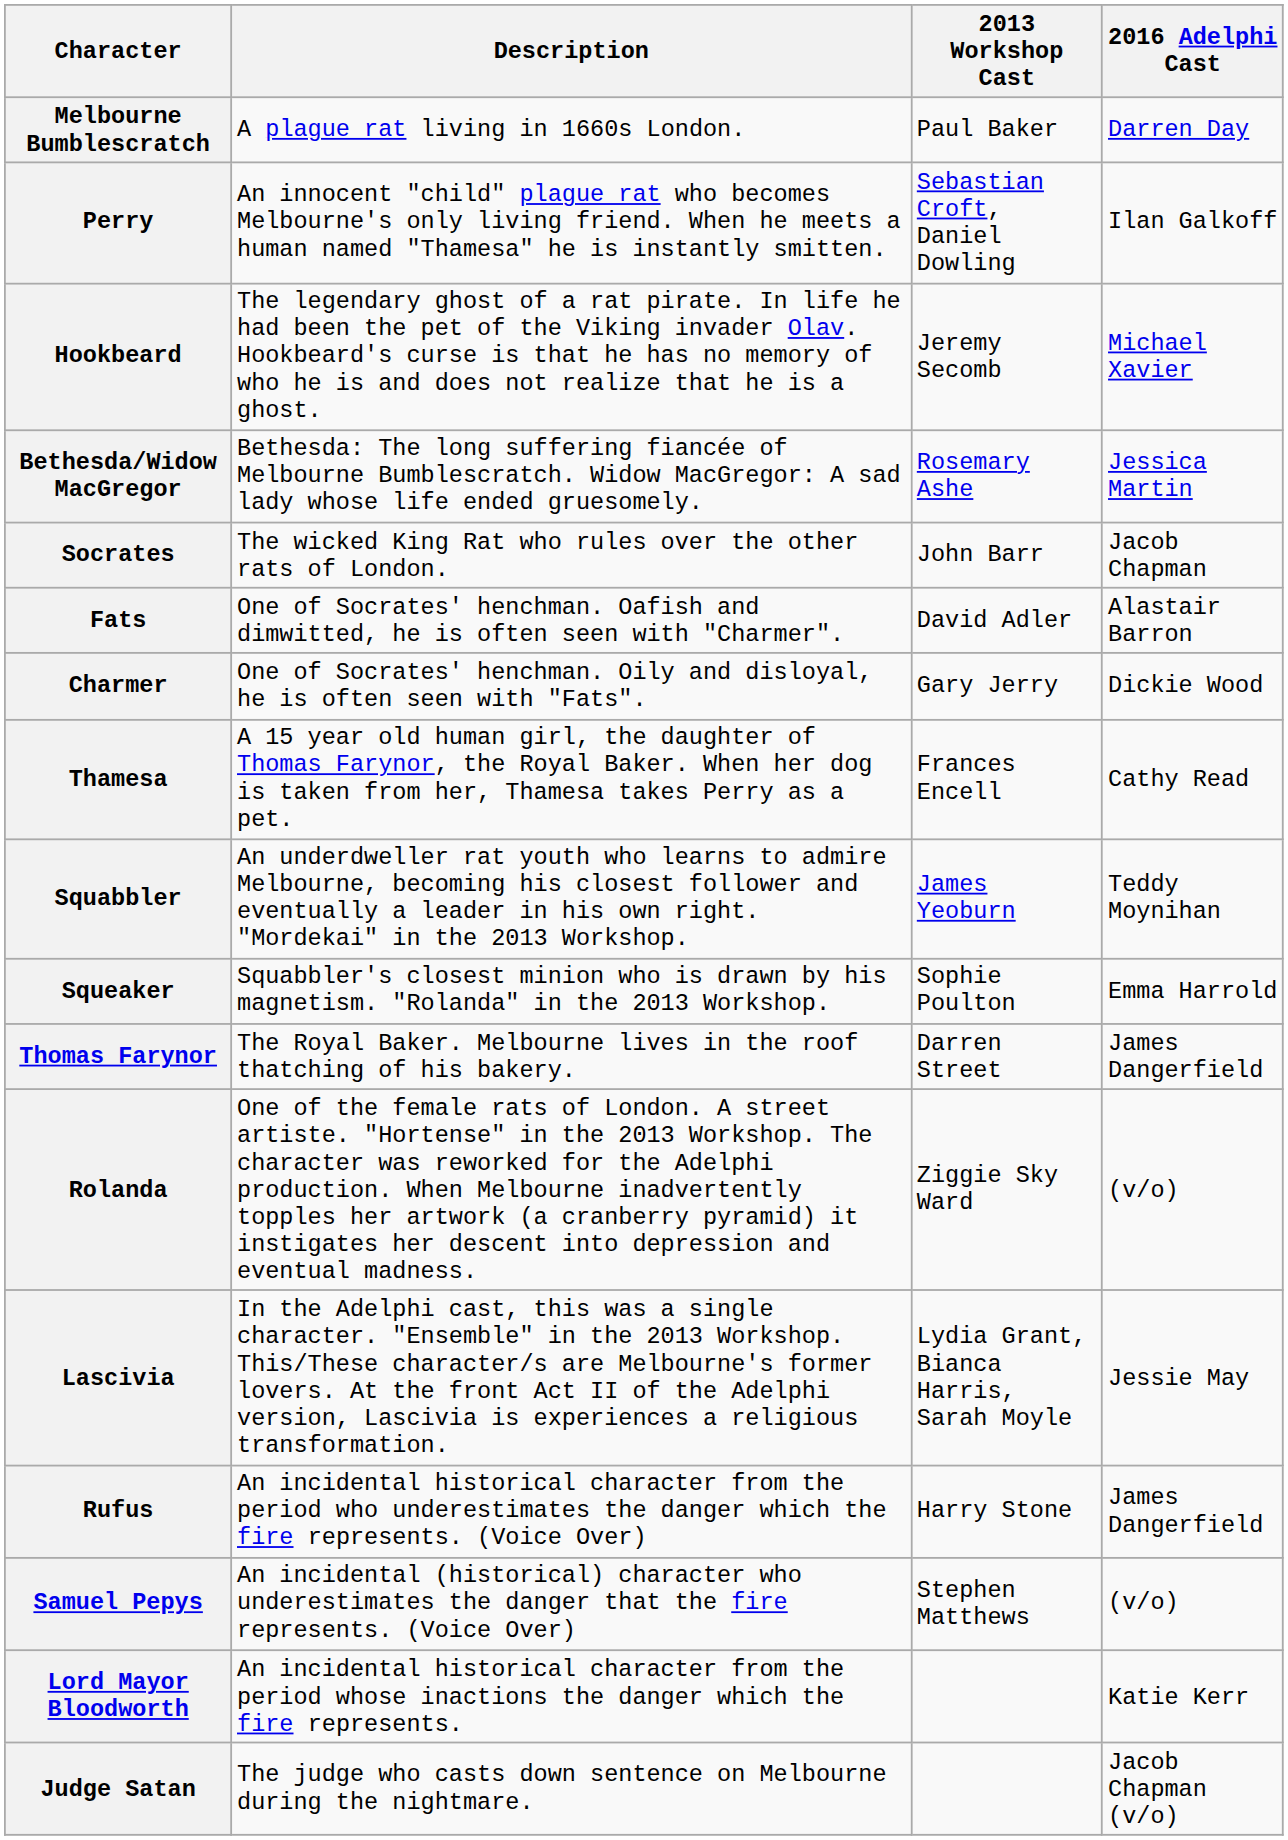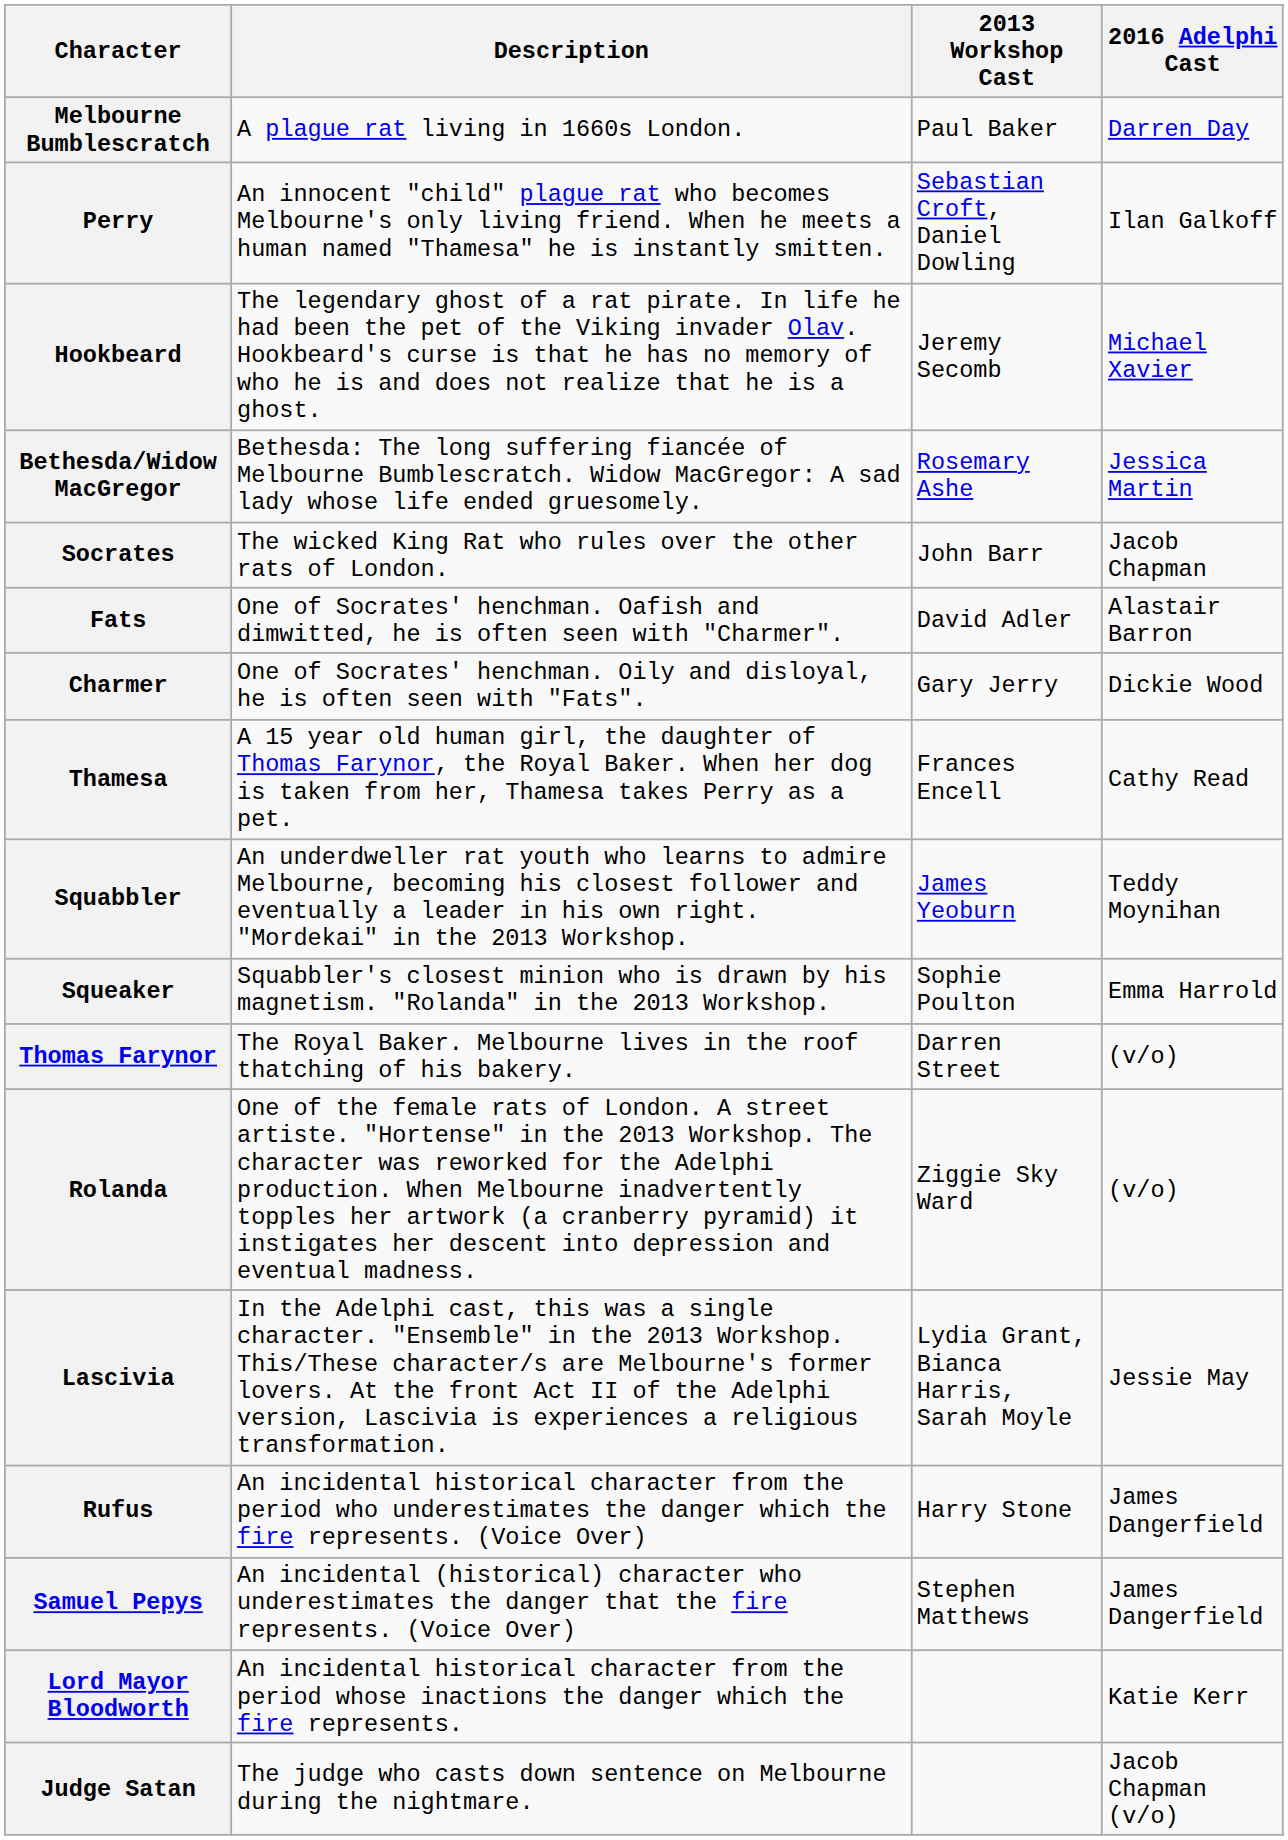Thomas Farynor | 2016 Adelphi Cast: James Dangerfield -> (v/o)
Samuel Pepys | 2016 Adelphi Cast: (v/o) -> James Dangerfield
